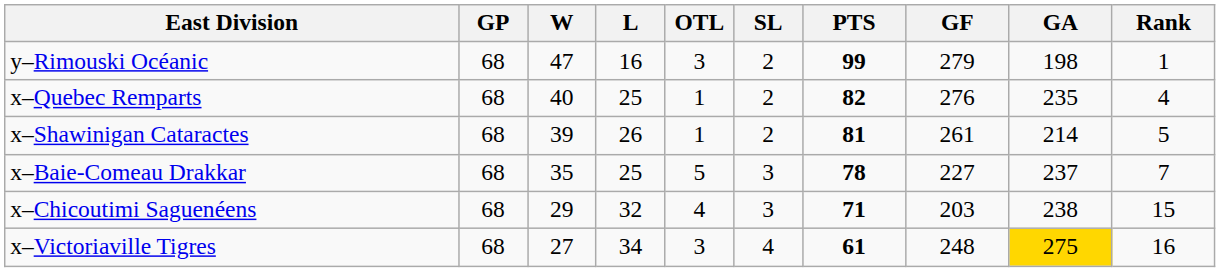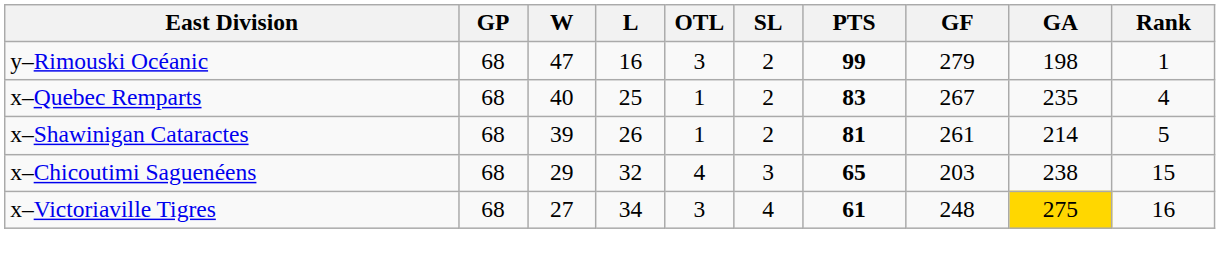x–Quebec Remparts | PTS: 82 -> 83
x–Quebec Remparts | GF: 276 -> 267
- row: x–Baie-Comeau Drakkar | 68 | 35 | 25 | 5 | 3 | 78 | 227 | 237 | 7
x–Chicoutimi Saguenéens | PTS: 71 -> 65
